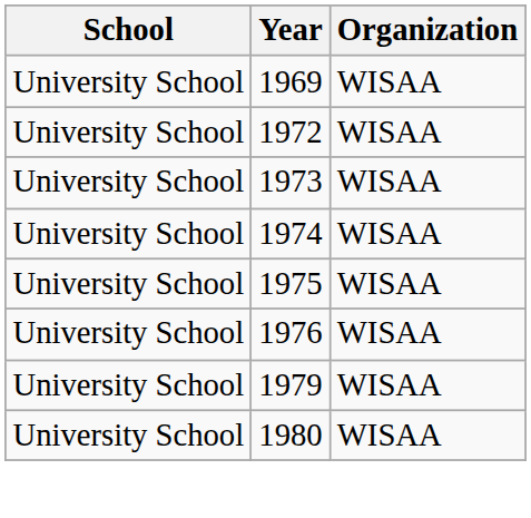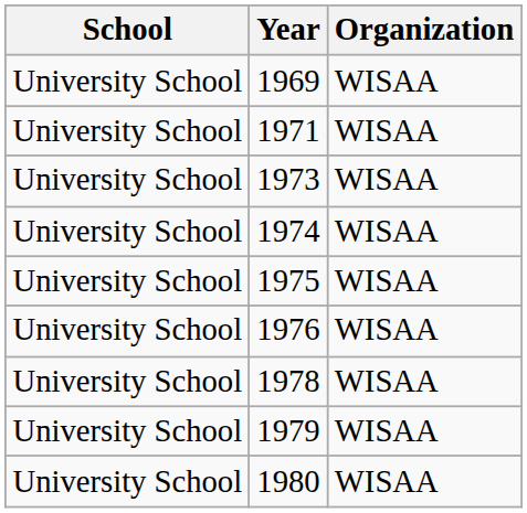+ row: University School | 1971 | WISAA
- row: University School | 1972 | WISAA
+ row: University School | 1978 | WISAA
